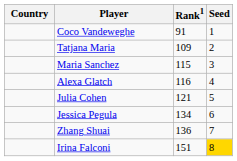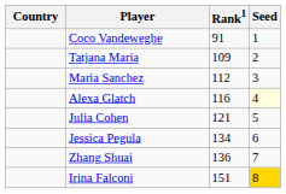Maria Sanchez | Rank1: 115 -> 112
Alexa Glatch | Seed: no background -> lightyellow background
